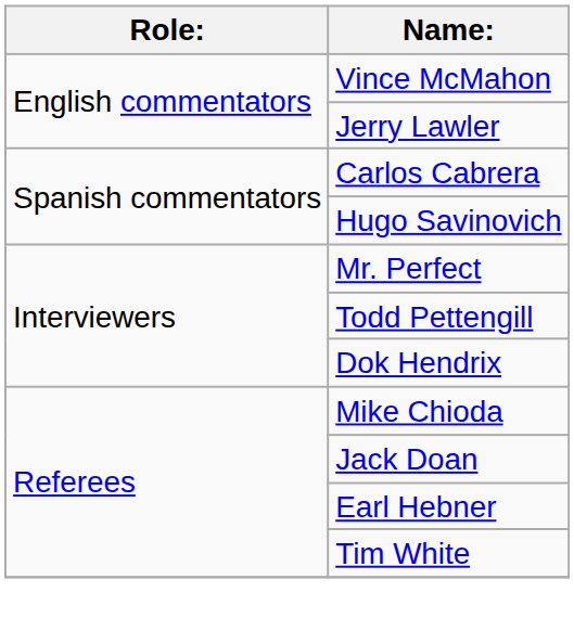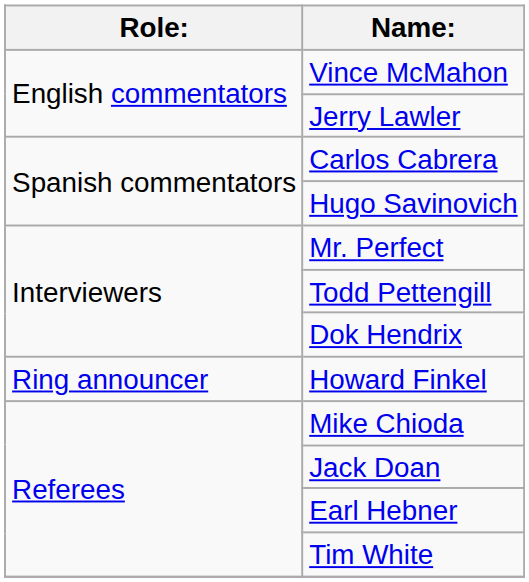+ row: Ring announcer | Howard Finkel
